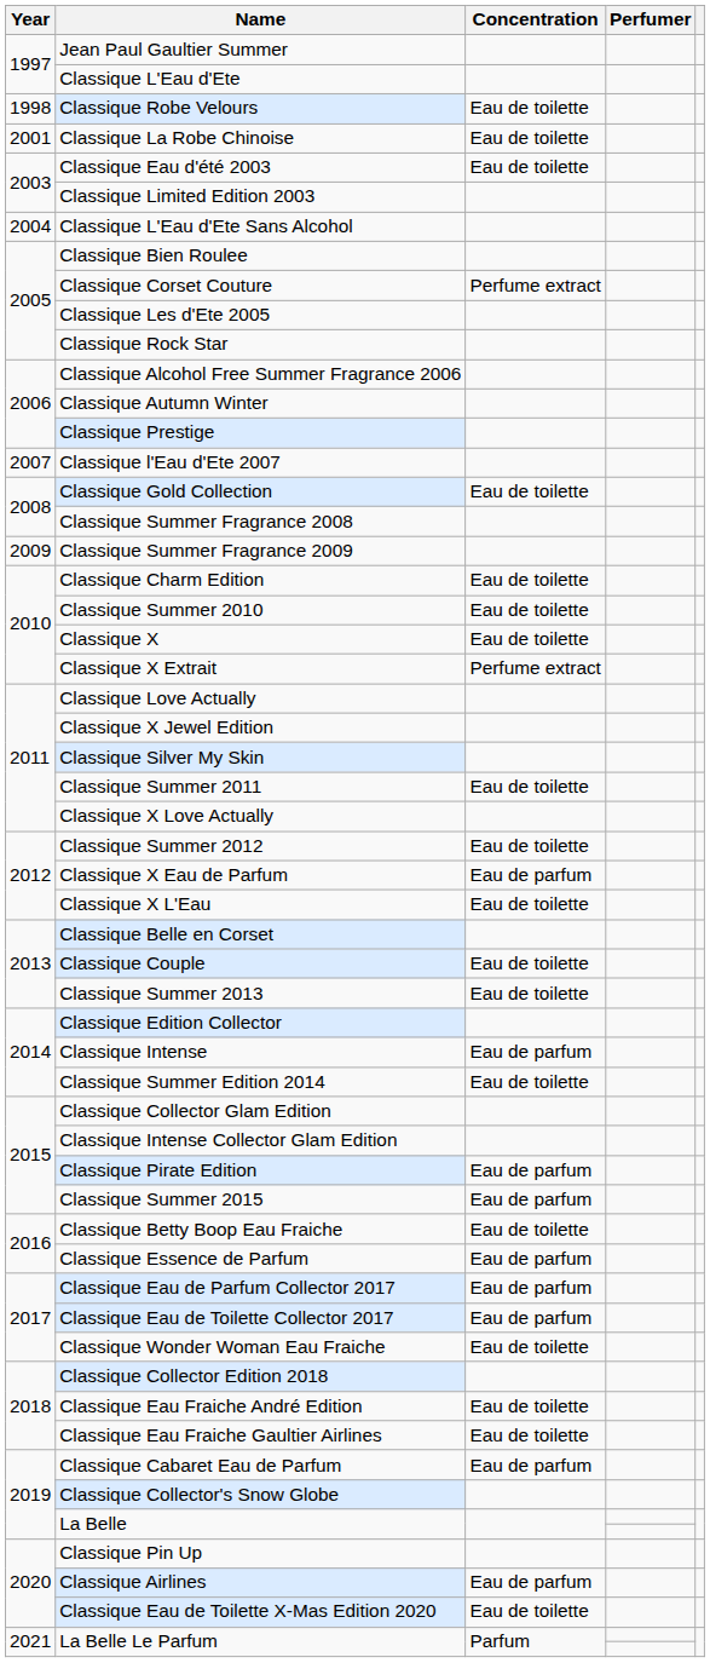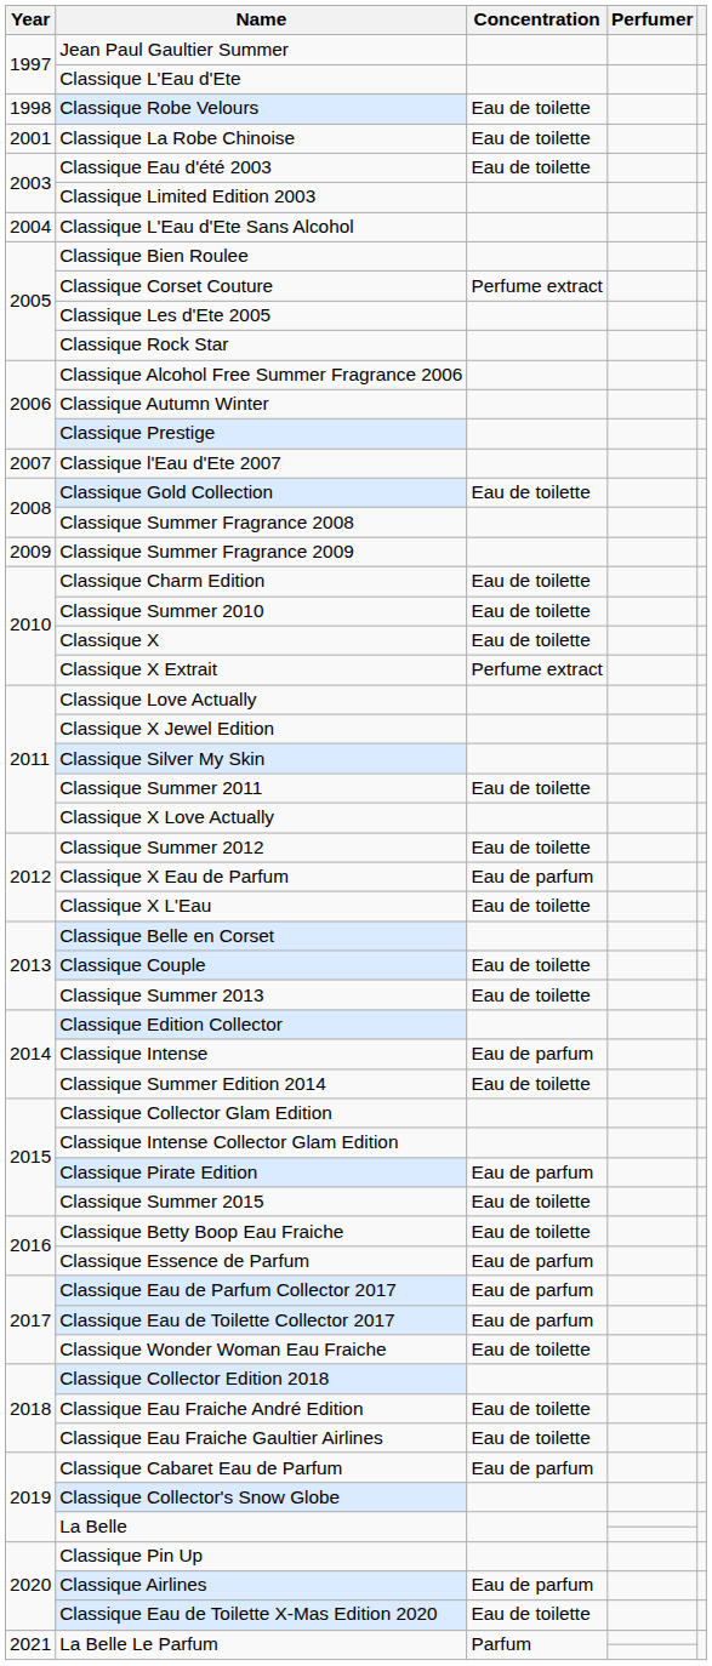Classique Summer 2015 | Concentration: Eau de parfum -> Eau de toilette
